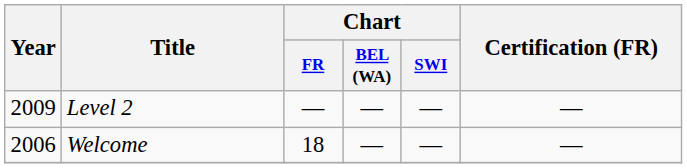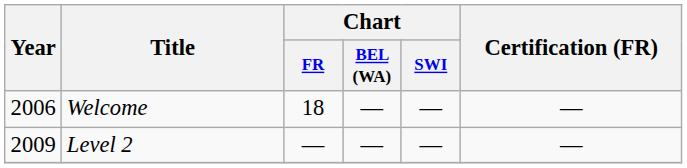rows swapped: Welcome <-> Level 2
